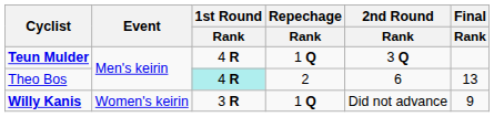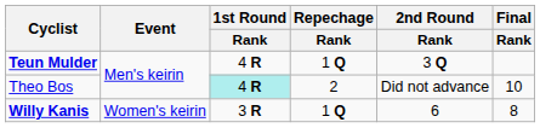Theo Bos | 2nd Round / Rank: 6 -> Did not advance
Theo Bos | Final / Rank: 13 -> 10
Willy Kanis | 2nd Round / Rank: Did not advance -> 6
Willy Kanis | Final / Rank: 9 -> 8
